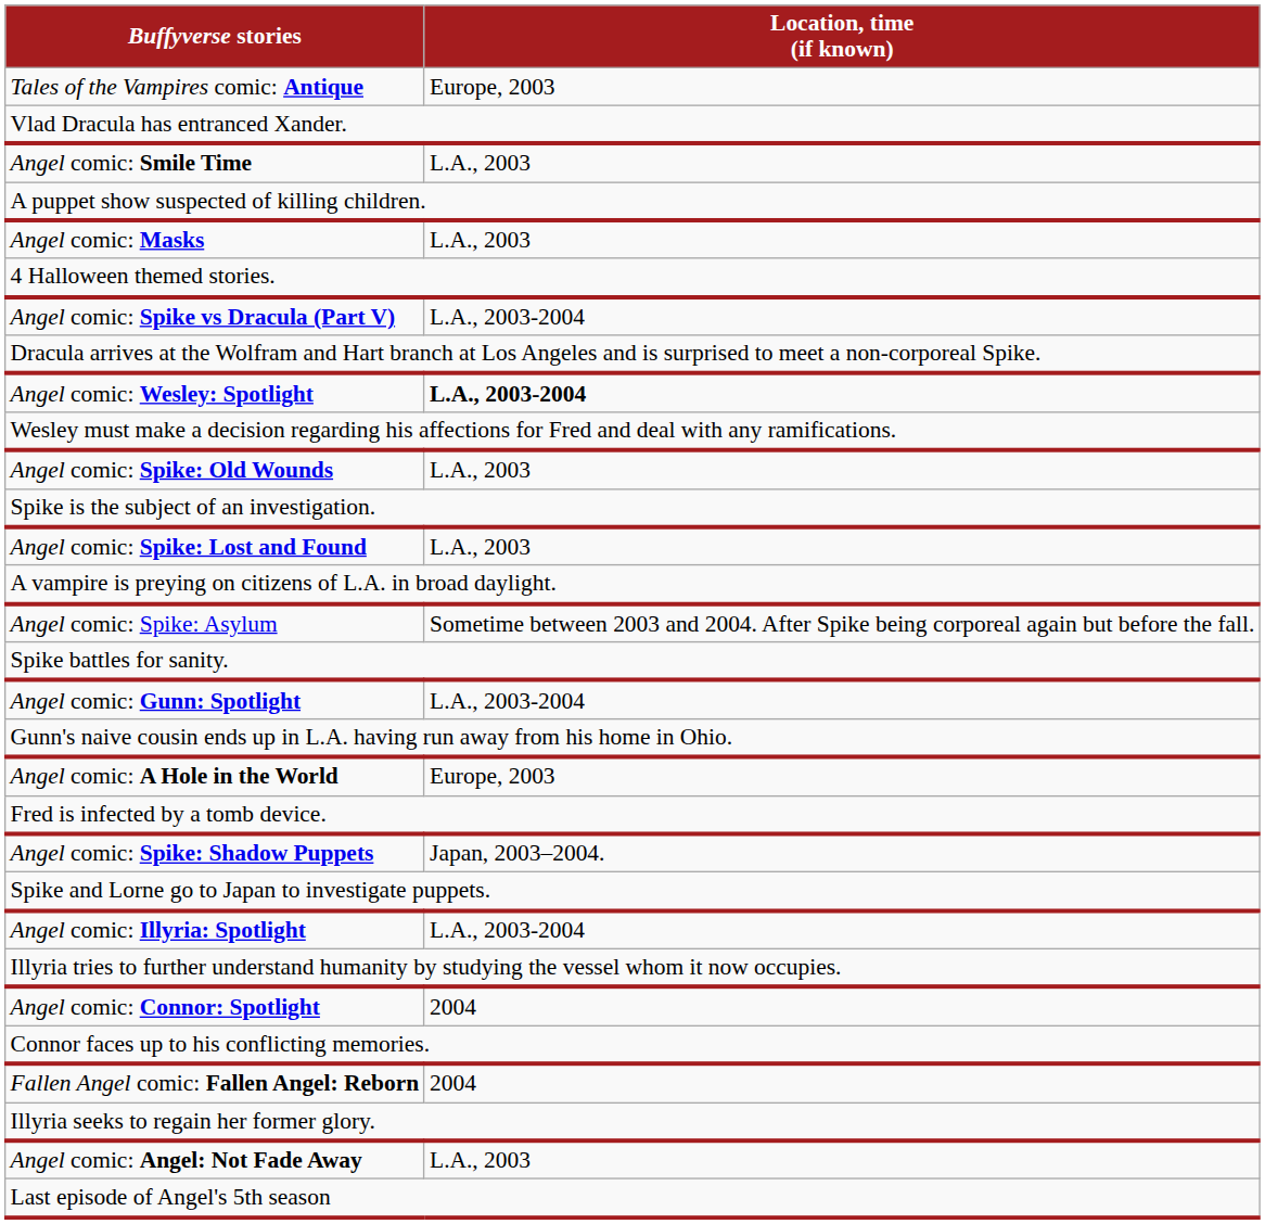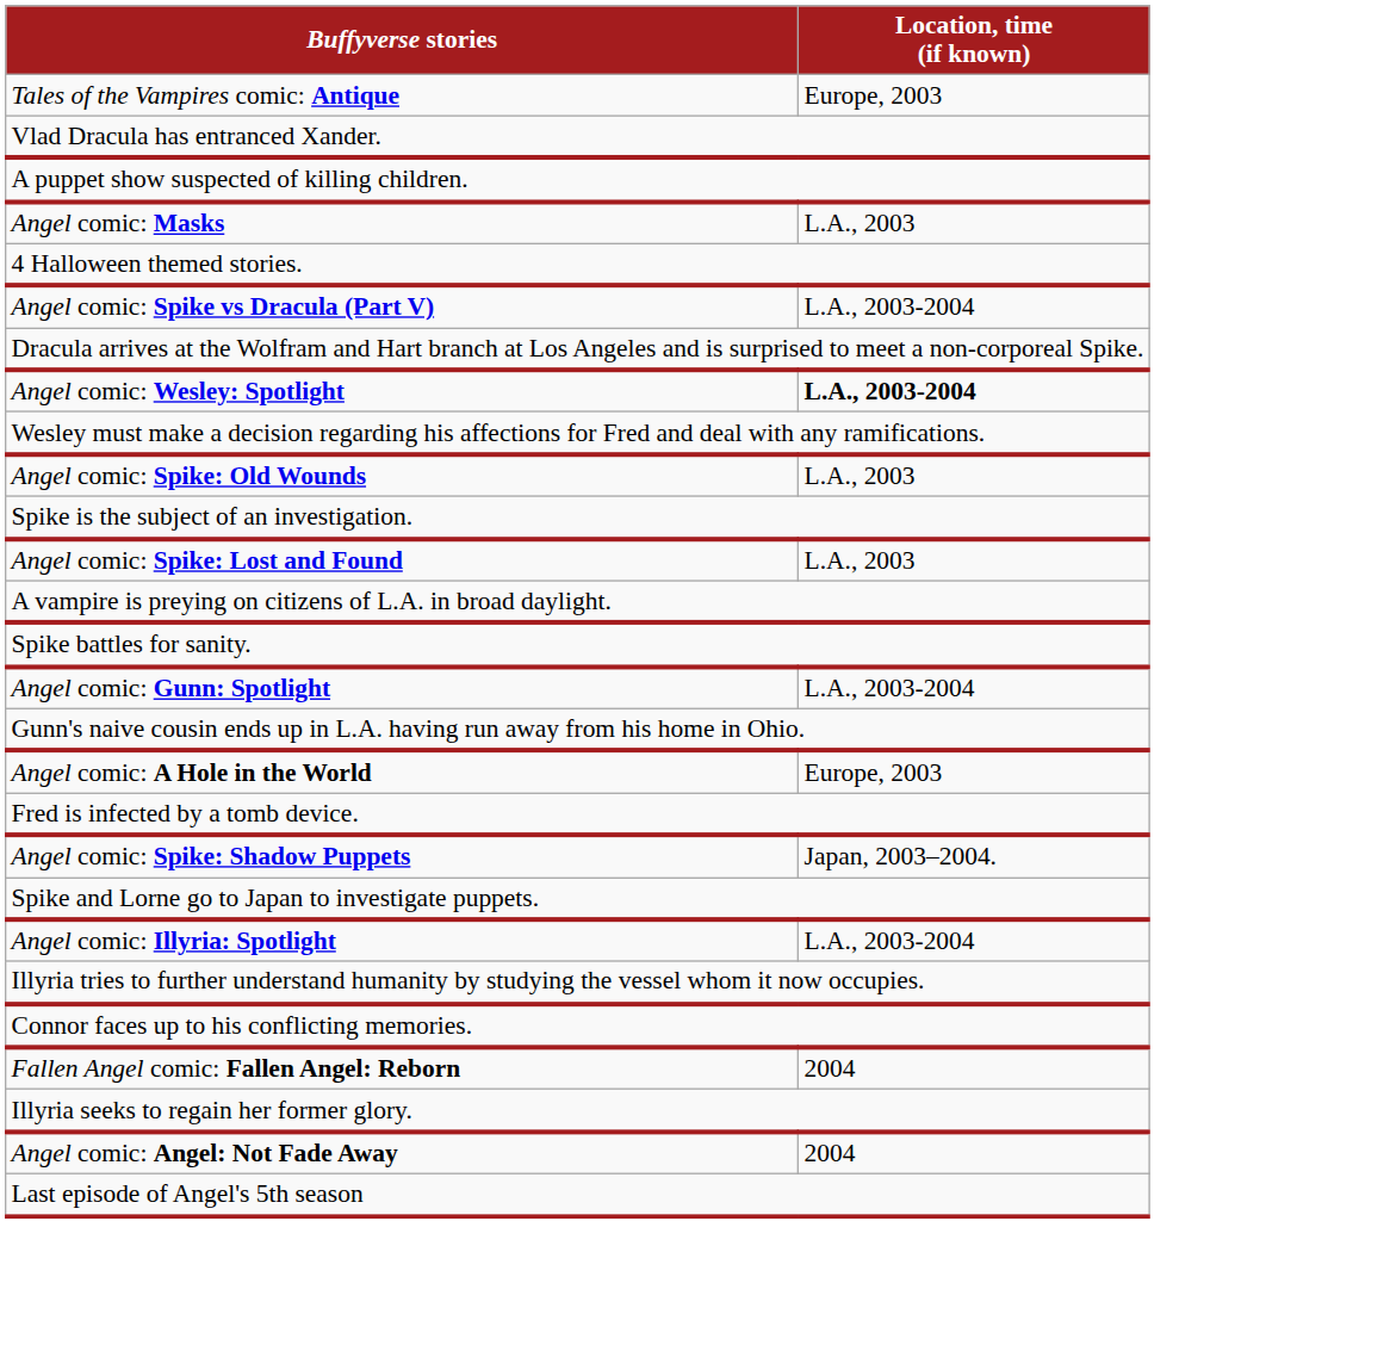- row: Angel comic: Smile Time | L.A., 2003
- row: Angel comic: Spike: Asylum | Sometime between 2003 and 2004. After Spike being corporeal again but before the fall.
- row: Angel comic: Connor: Spotlight | 2004
Angel comic: Angel: Not Fade Away | Location, time (if known): L.A., 2003 -> 2004
